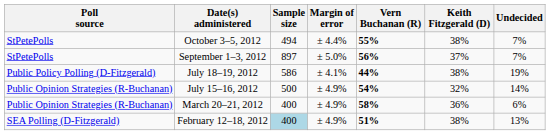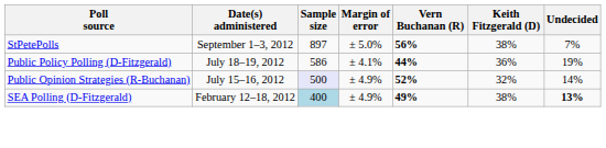- row: StPetePolls | October 3–5, 2012 | 494 | ± 4.4% | 55% | 38% | 7%
September 1–3, 2012 | Keith Fitzgerald (D): 37% -> 38%
July 18–19, 2012 | Keith Fitzgerald (D): 38% -> 36%
July 15–16, 2012 | Sample size: no background -> lavender background
July 15–16, 2012 | Vern Buchanan (R): 54% -> 52%
- row: Public Opinion Strategies (R-Buchanan) | March 20–21, 2012 | 400 | ± 4.9% | 58% | 36% | 6%
February 12–18, 2012 | Vern Buchanan (R): 51% -> 49%
February 12–18, 2012 | Undecided: normal -> bold
